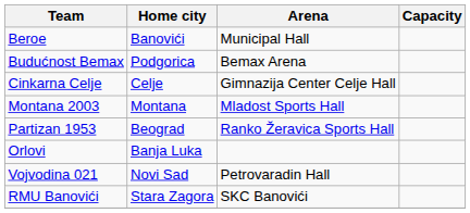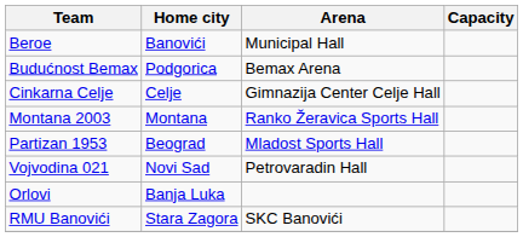Montana 2003 | Arena: Mladost Sports Hall -> Ranko Žeravica Sports Hall
Partizan 1953 | Arena: Ranko Žeravica Sports Hall -> Mladost Sports Hall
rows swapped: Vojvodina 021 <-> Orlovi
